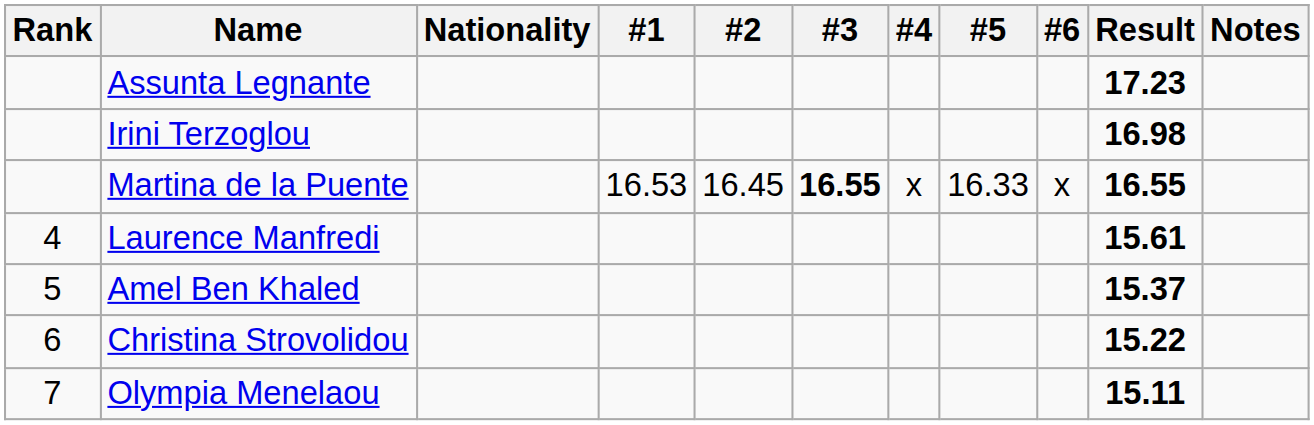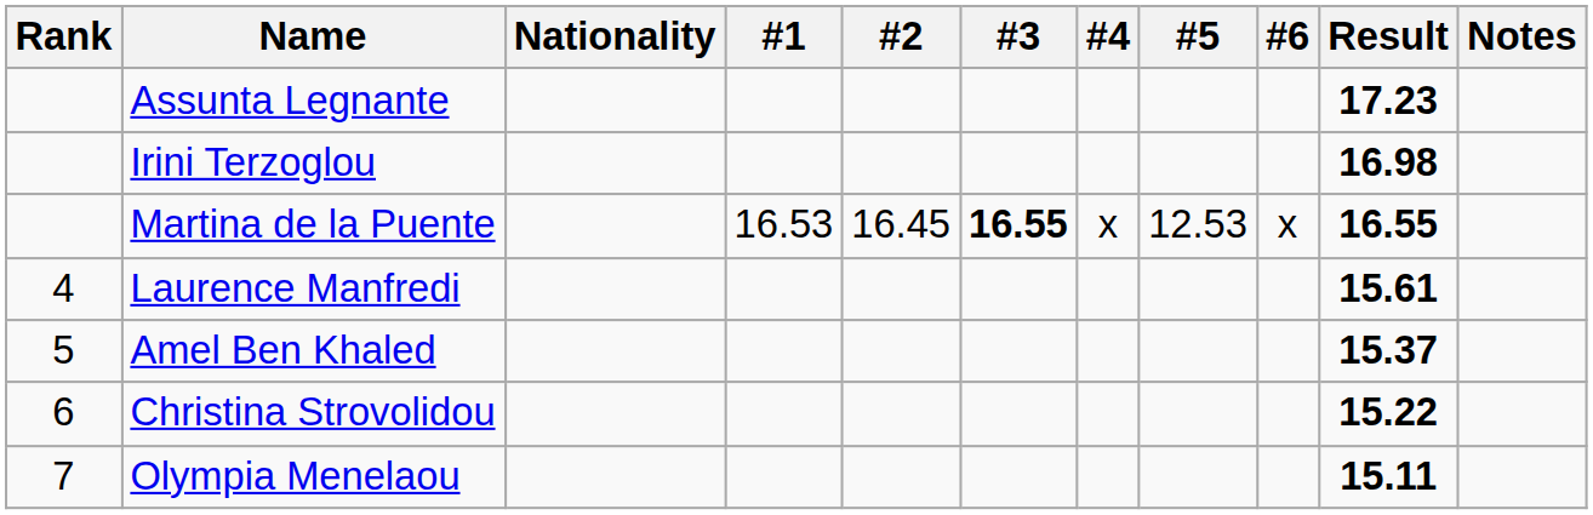Martina de la Puente | #5: 16.33 -> 12.53
